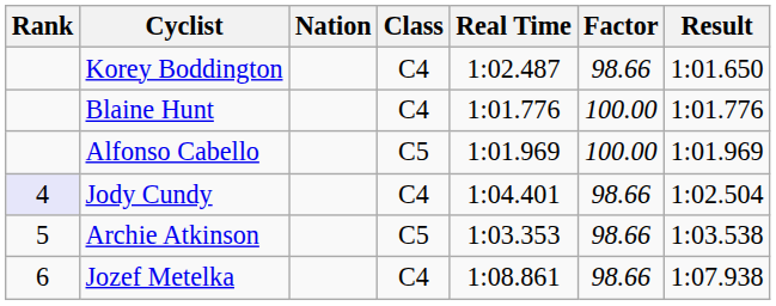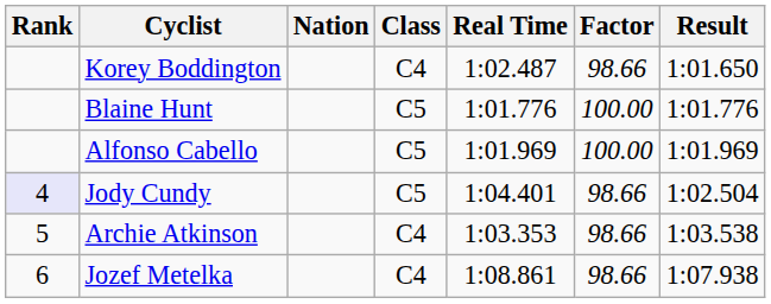Blaine Hunt | Class: C4 -> C5
Jody Cundy | Class: C4 -> C5
Archie Atkinson | Class: C5 -> C4
